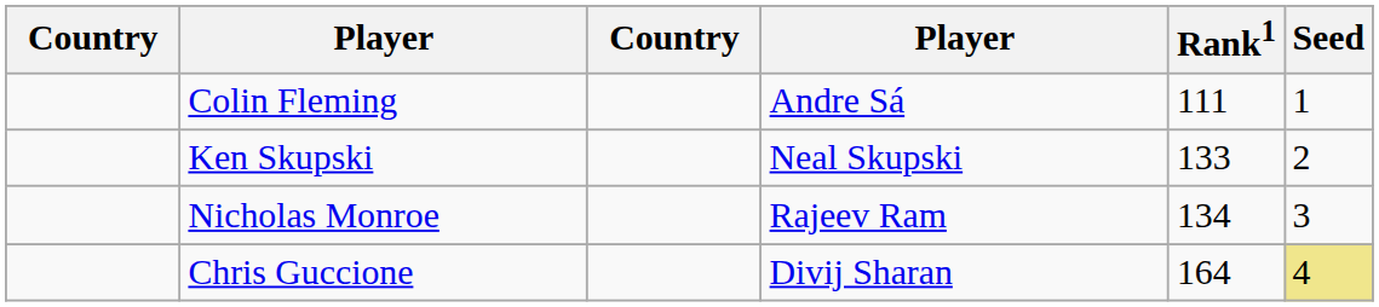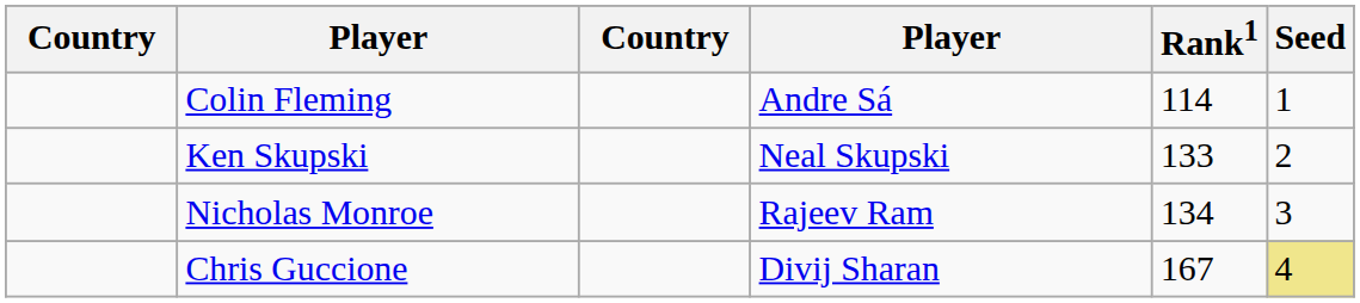Colin Fleming | Rank1: 111 -> 114
Chris Guccione | Rank1: 164 -> 167
